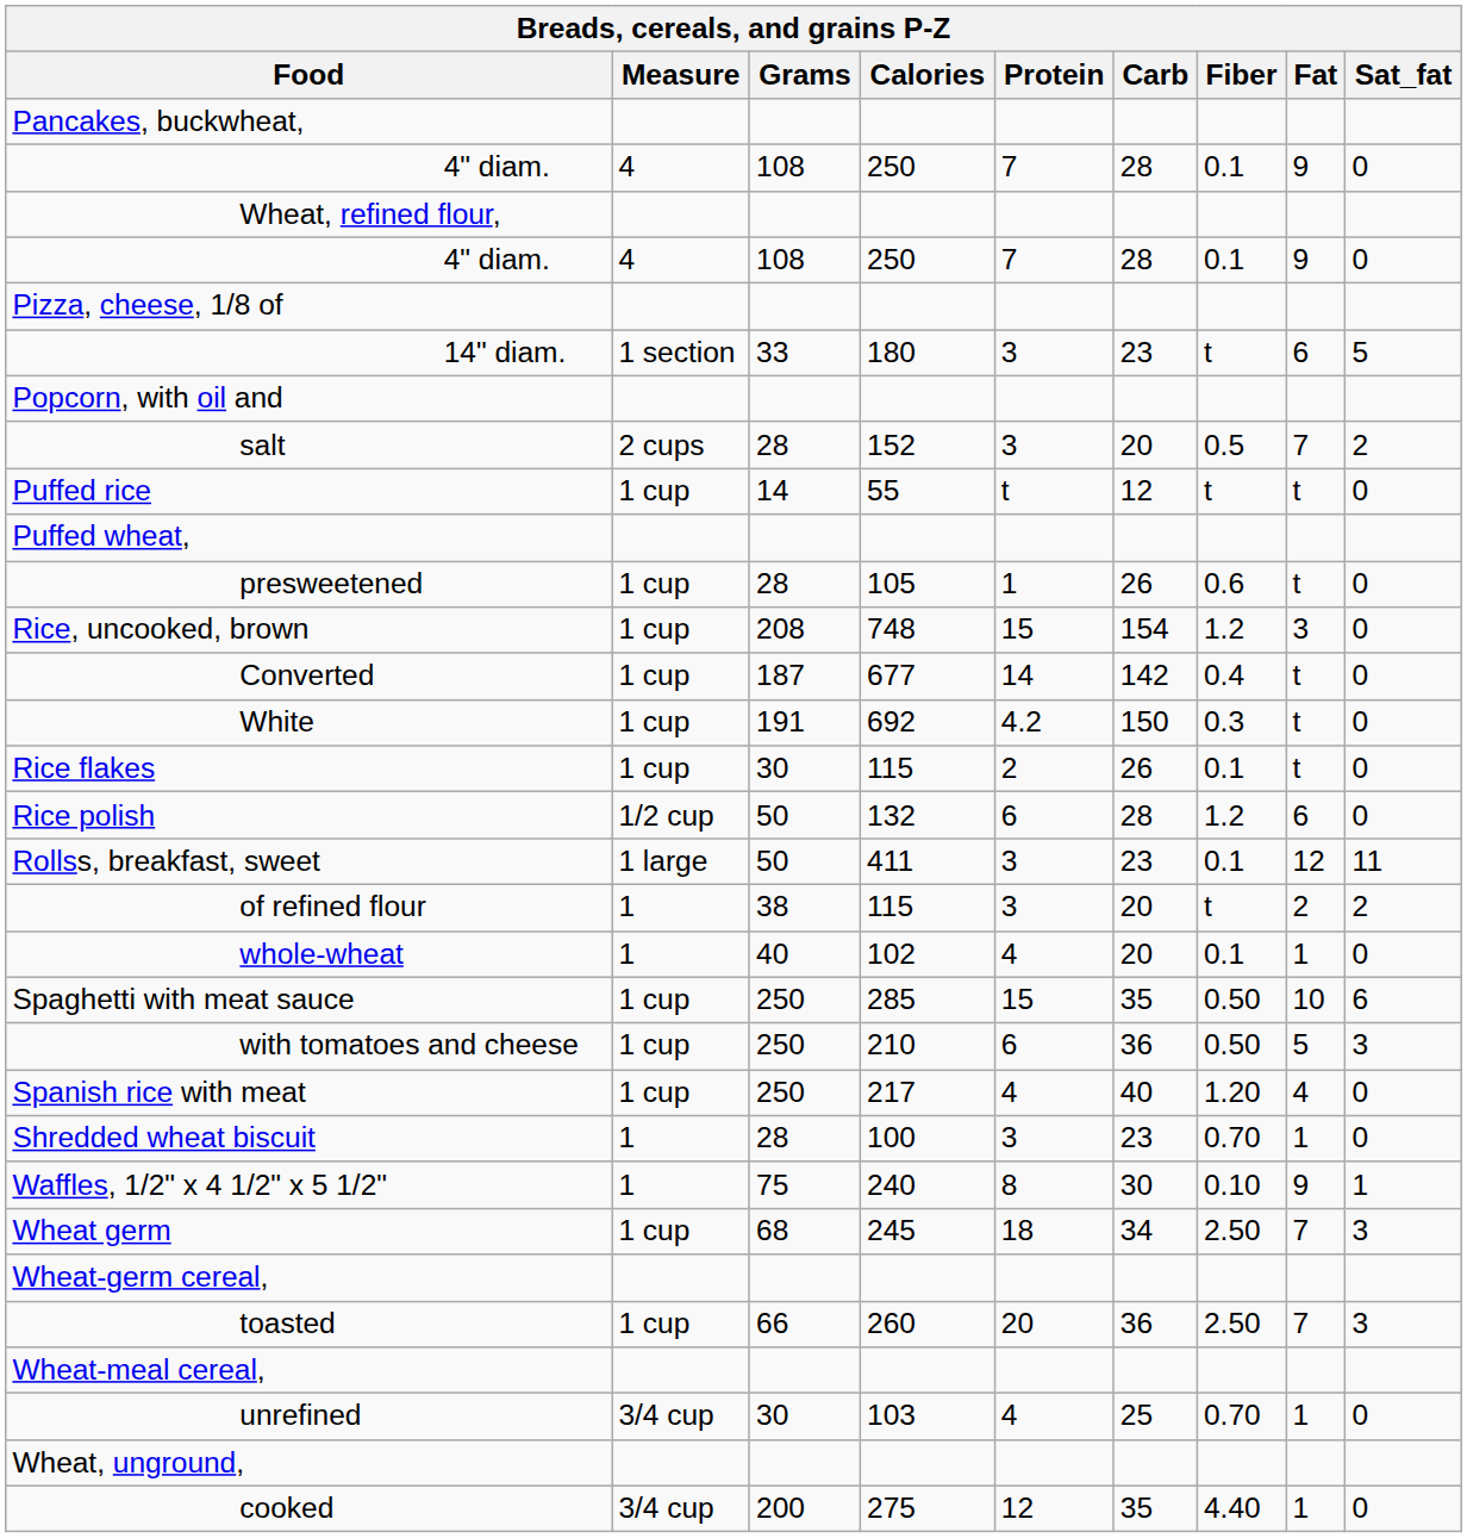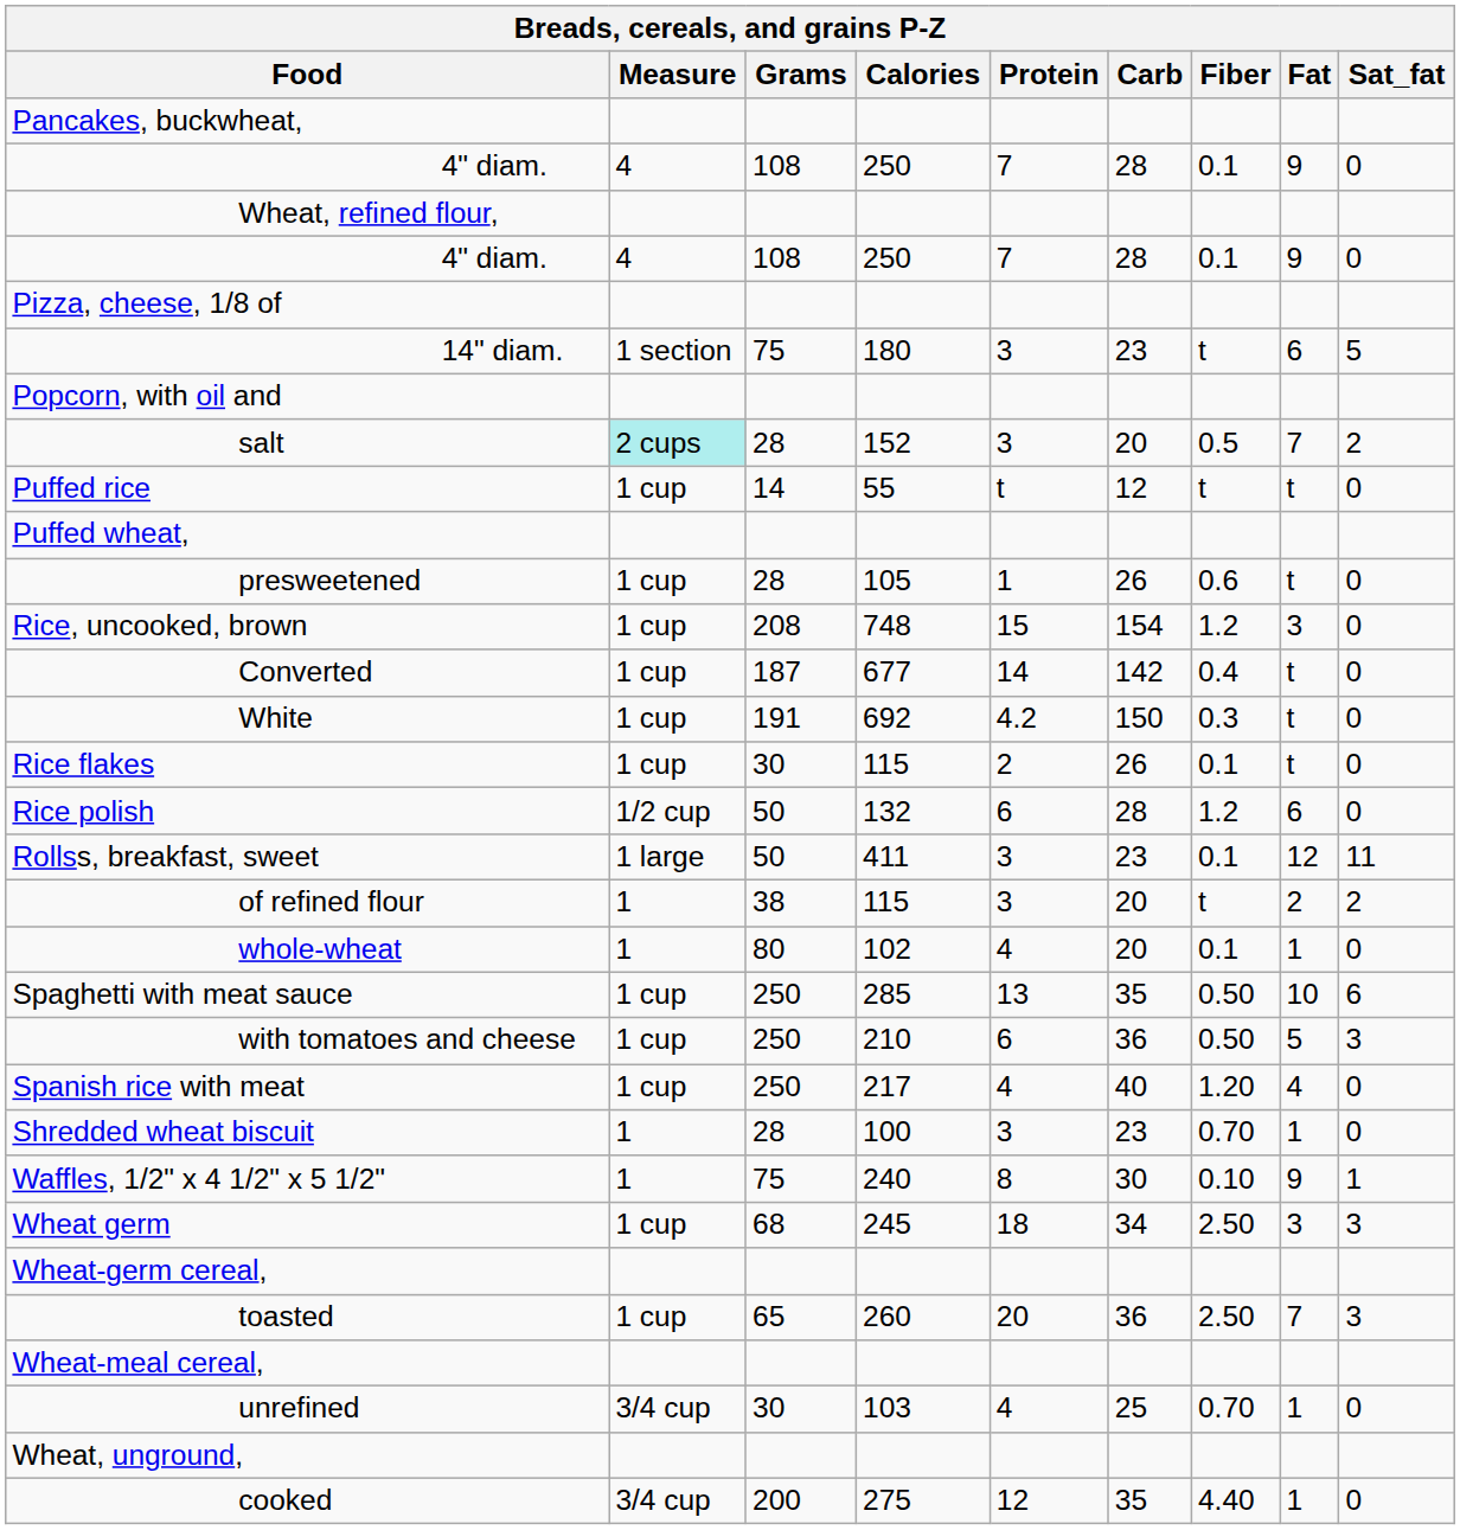14" diam. | Grams: 33 -> 75
salt | Measure: no background -> paleturquoise background
whole-wheat | Grams: 40 -> 80
Spaghetti with meat sauce | Protein: 15 -> 13
Wheat germ | Fat: 7 -> 3
toasted | Grams: 66 -> 65
